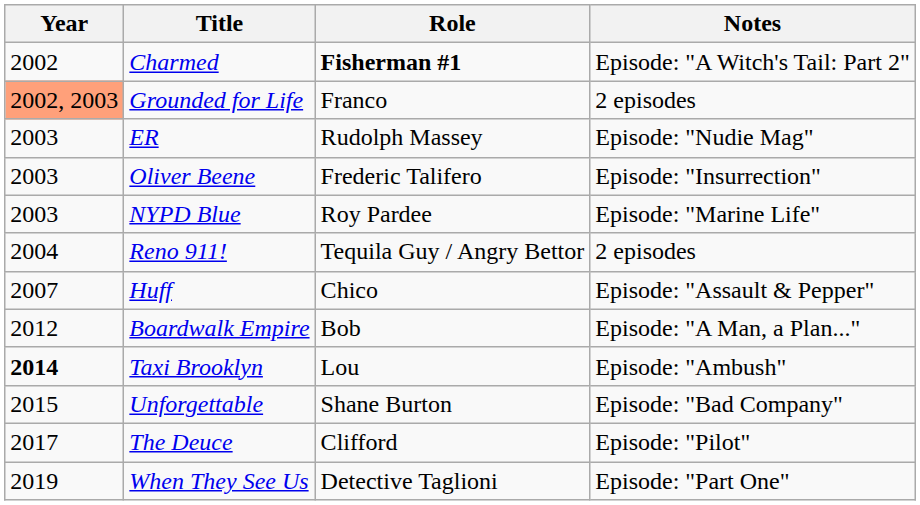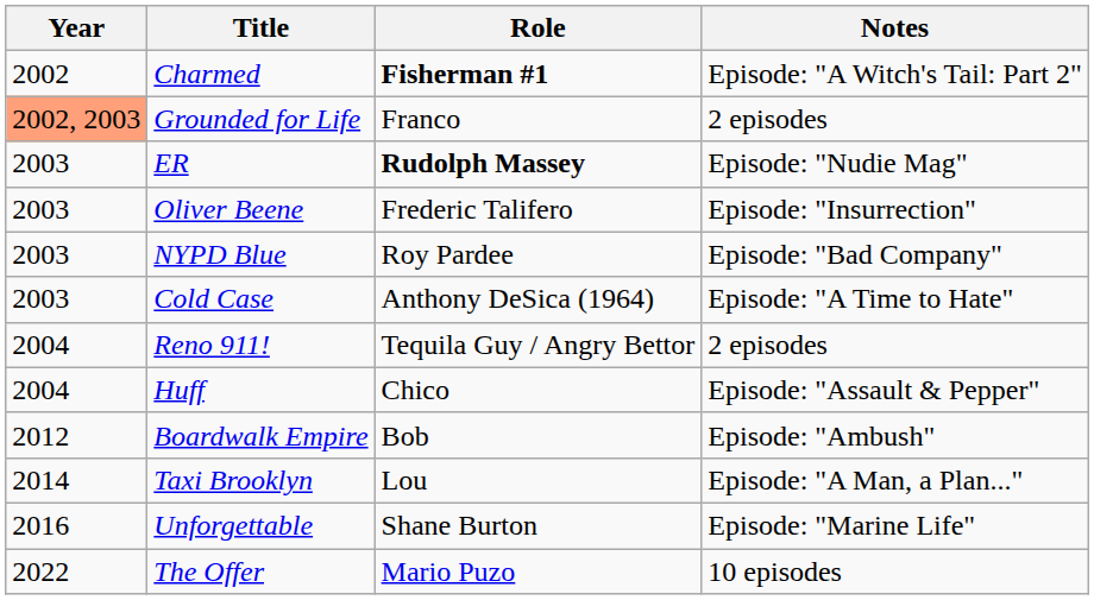ER | Role: normal -> bold
NYPD Blue | Notes: Episode: "Marine Life" -> Episode: "Bad Company"
+ row: 2003 | Cold Case | Anthony DeSica (1964) | Episode: "A Time to Hate"
Huff | Year: 2007 -> 2004
Boardwalk Empire | Notes: Episode: "A Man, a Plan..." -> Episode: "Ambush"
Taxi Brooklyn | Year: bold -> normal
Taxi Brooklyn | Notes: Episode: "Ambush" -> Episode: "A Man, a Plan..."
Unforgettable | Year: 2015 -> 2016
Unforgettable | Notes: Episode: "Bad Company" -> Episode: "Marine Life"
- row: 2017 | The Deuce | Clifford | Episode: "Pilot"
- row: 2019 | When They See Us | Detective Taglioni | Episode: "Part One"
+ row: 2022 | The Offer | Mario Puzo | 10 episodes
